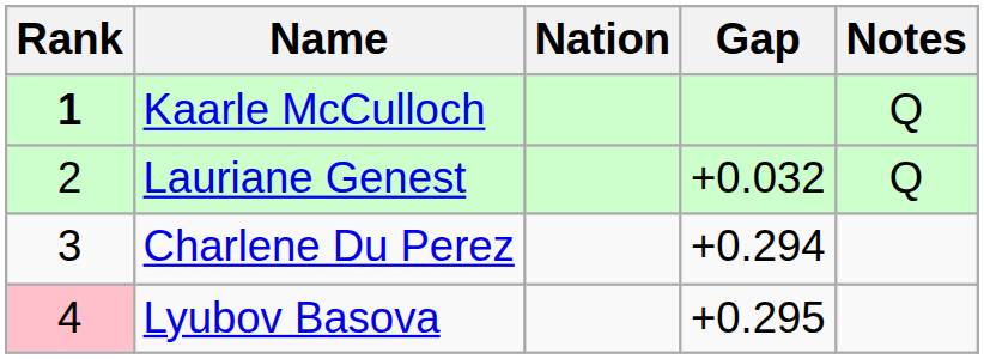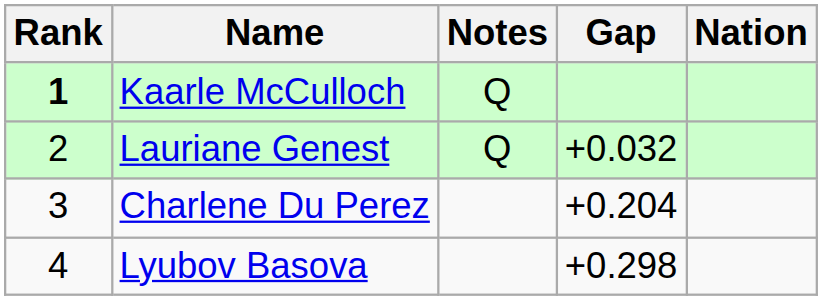columns swapped: Nation <-> Notes
Charlene Du Perez | Gap: +0.294 -> +0.204
Lyubov Basova | Rank: pink background -> no background
Lyubov Basova | Gap: +0.295 -> +0.298
